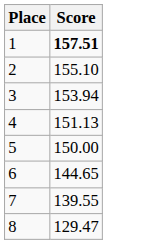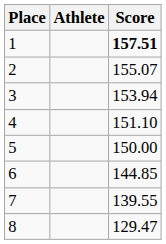+ column: Athlete
2 | Score: 155.10 -> 155.07
4 | Score: 151.13 -> 151.10
6 | Score: 144.65 -> 144.85
